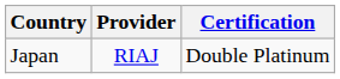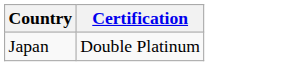- column: Provider | RIAJ
